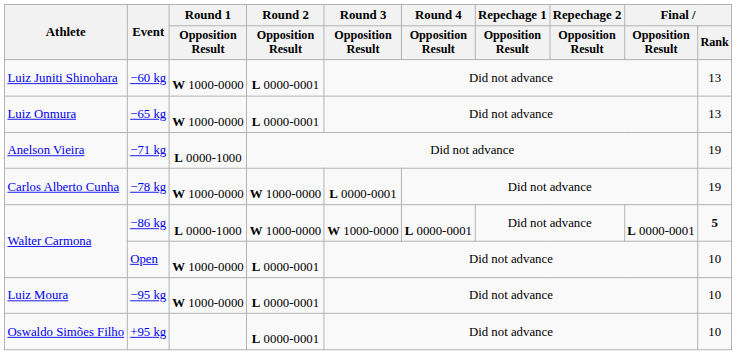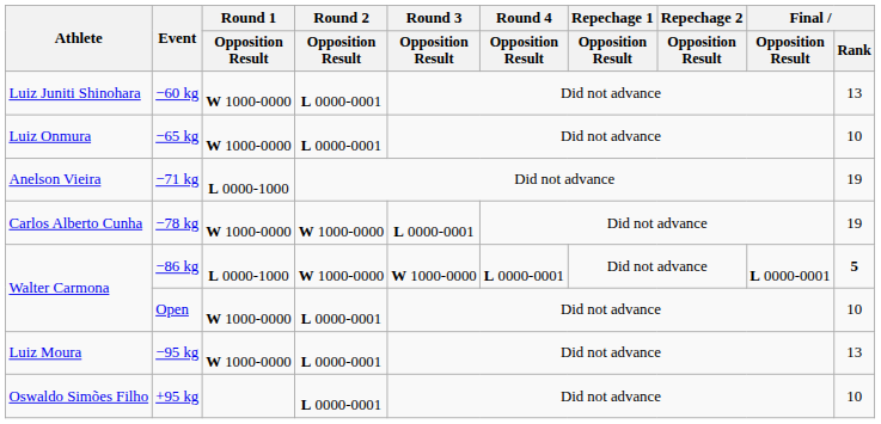−65 kg | Final / Rank: 13 -> 10
−95 kg | Final / Rank: 10 -> 13
